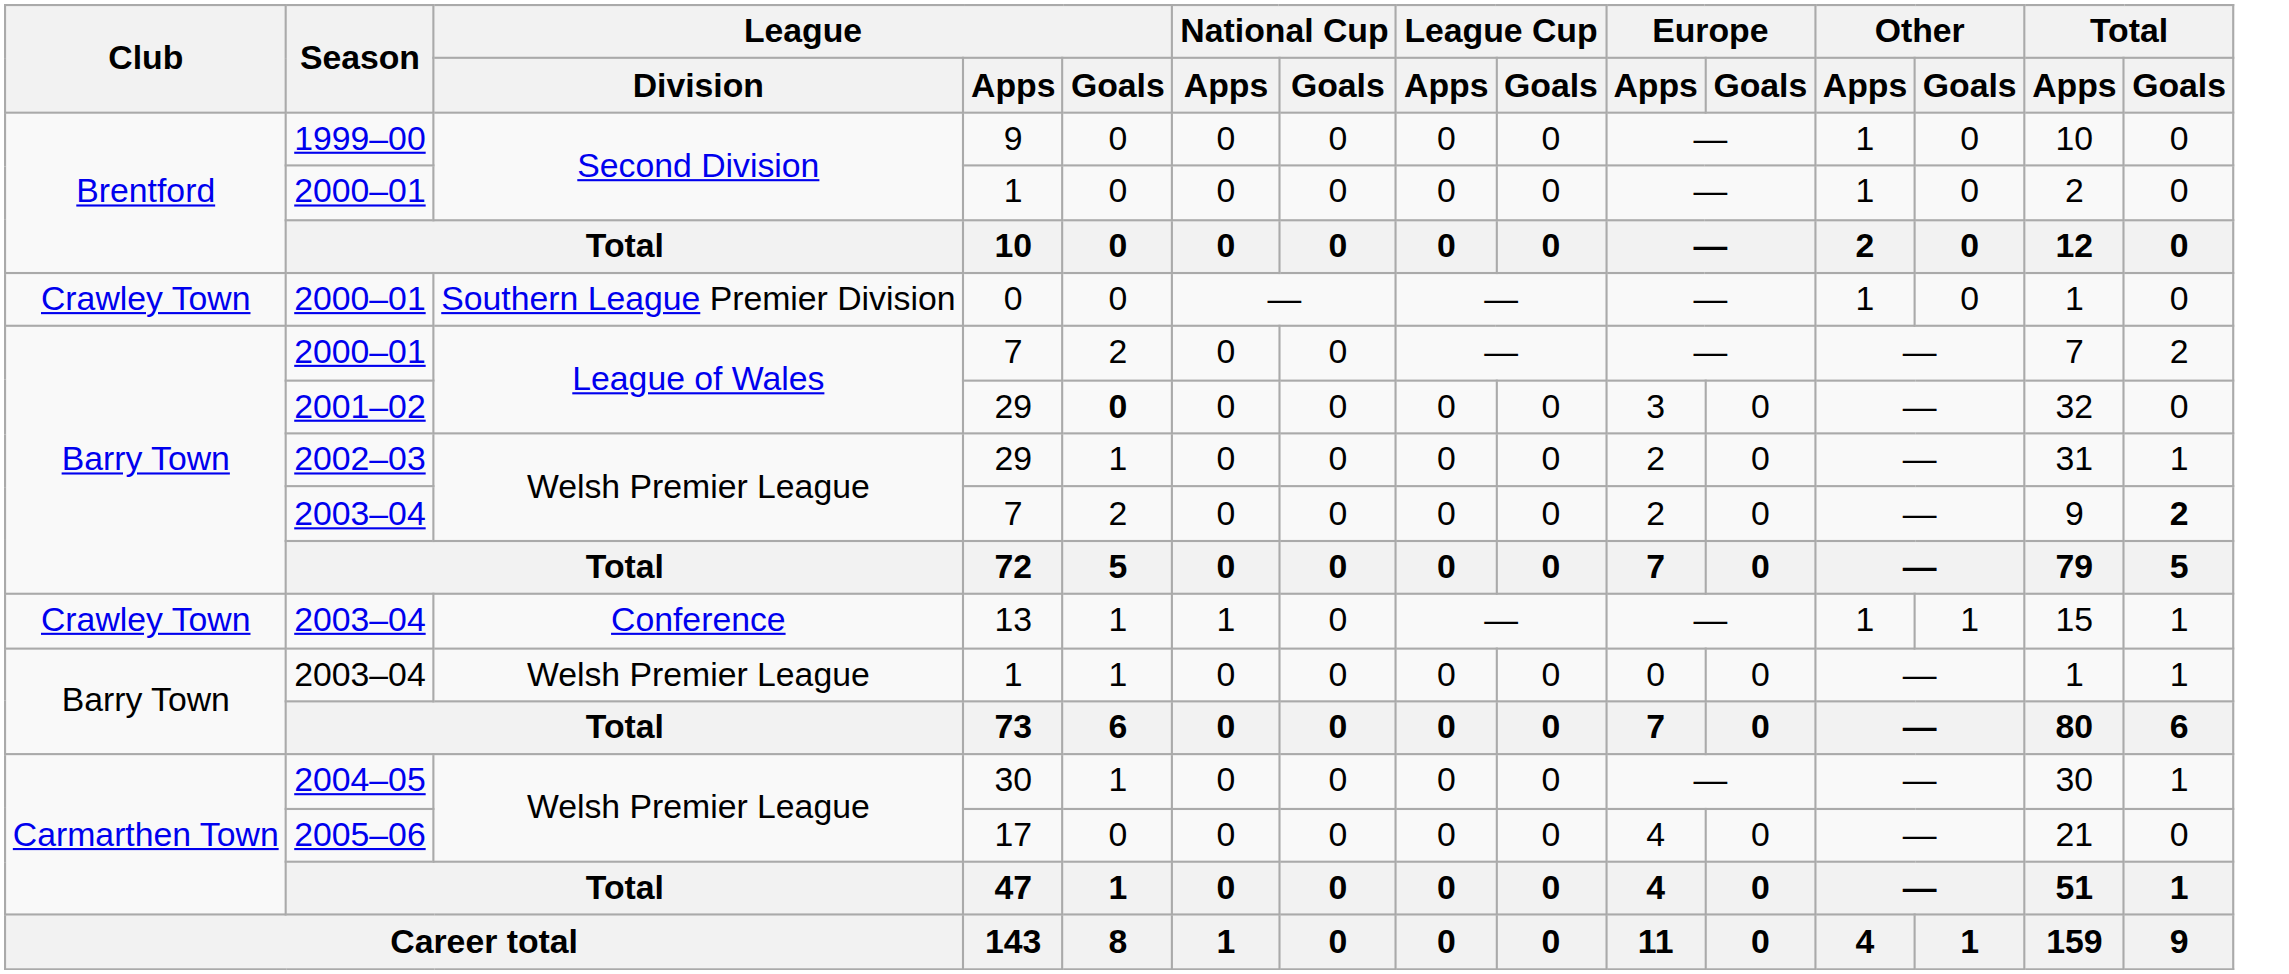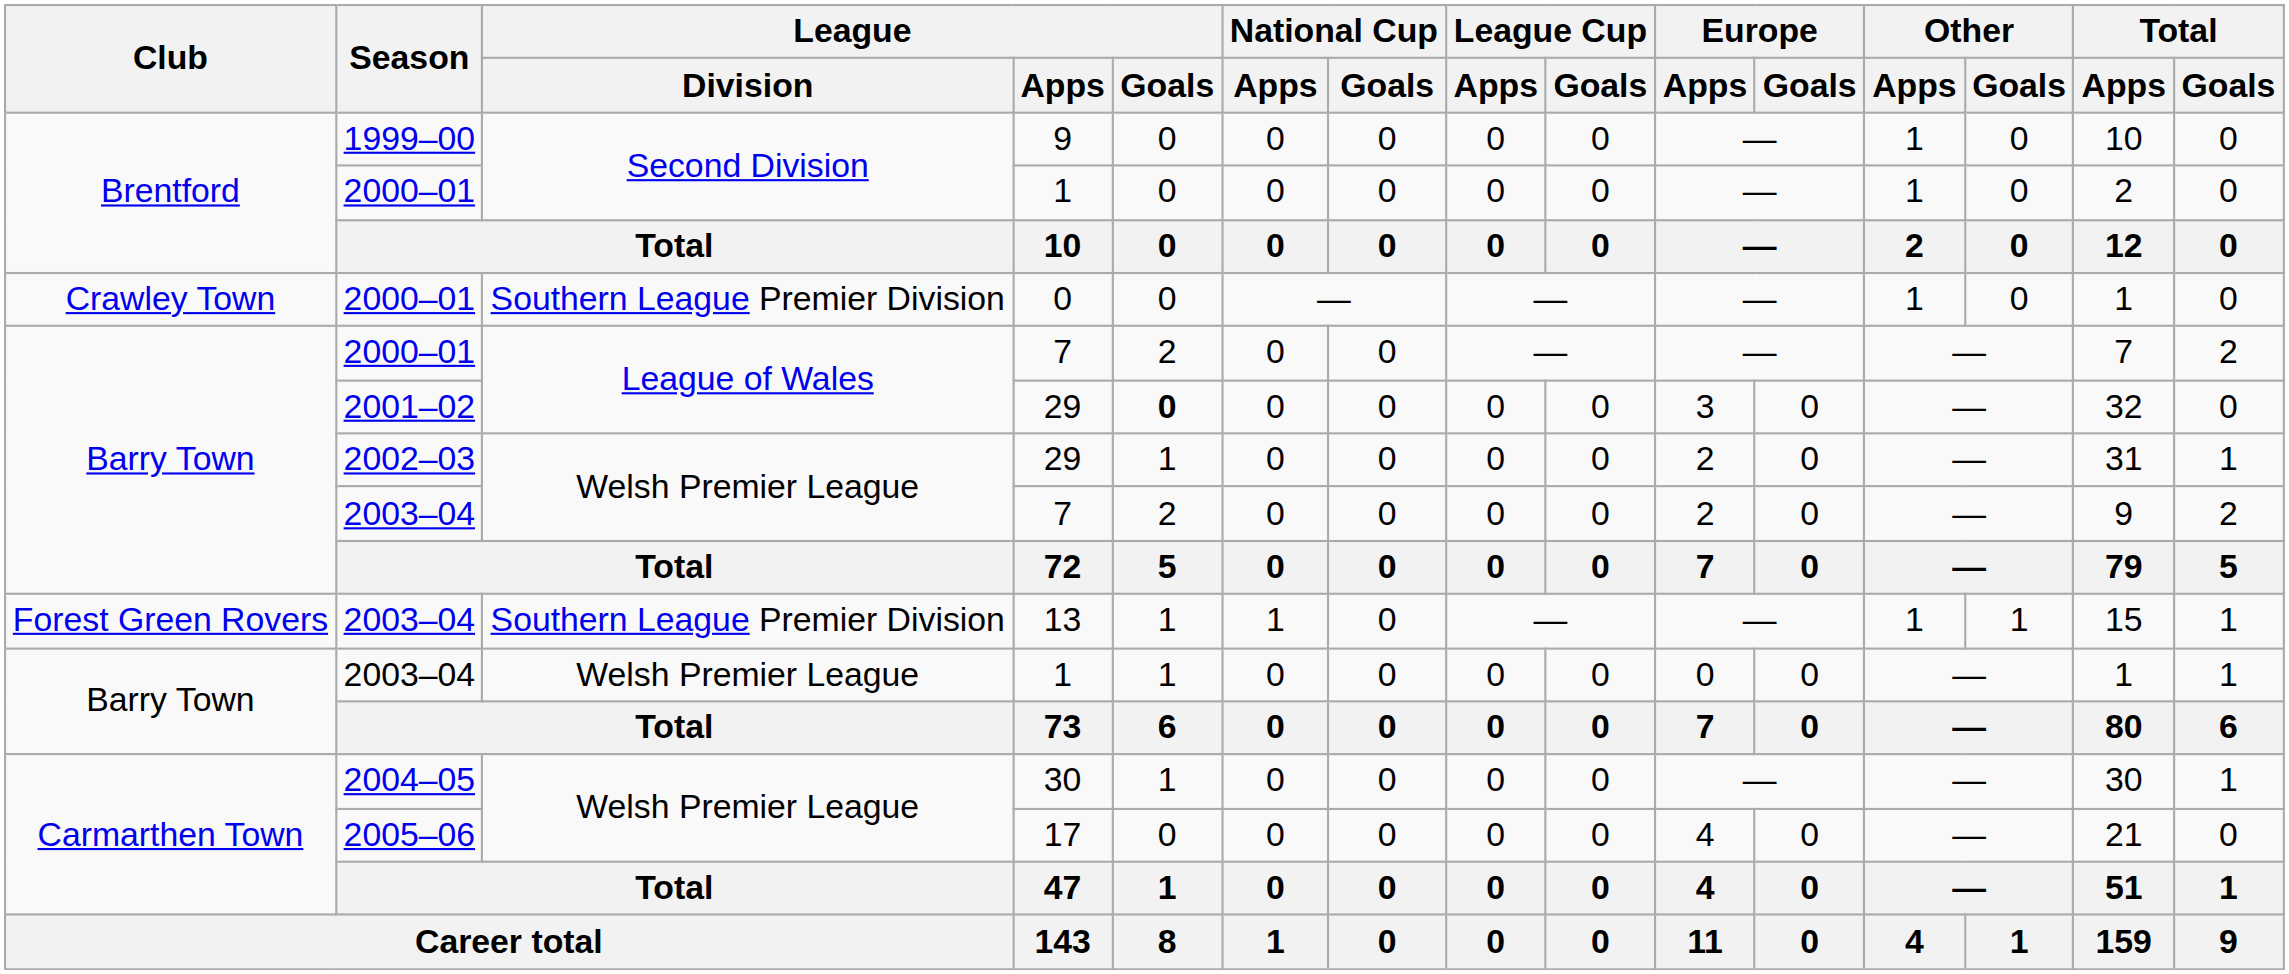2003–04 / 7 | Total / Goals: bold -> normal
13 | Club: Crawley Town -> Forest Green Rovers
13 | League / Division: Conference -> Southern League Premier Division
